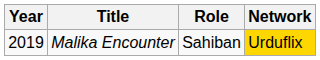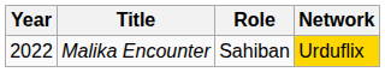Malika Encounter | Year: 2019 -> 2022
